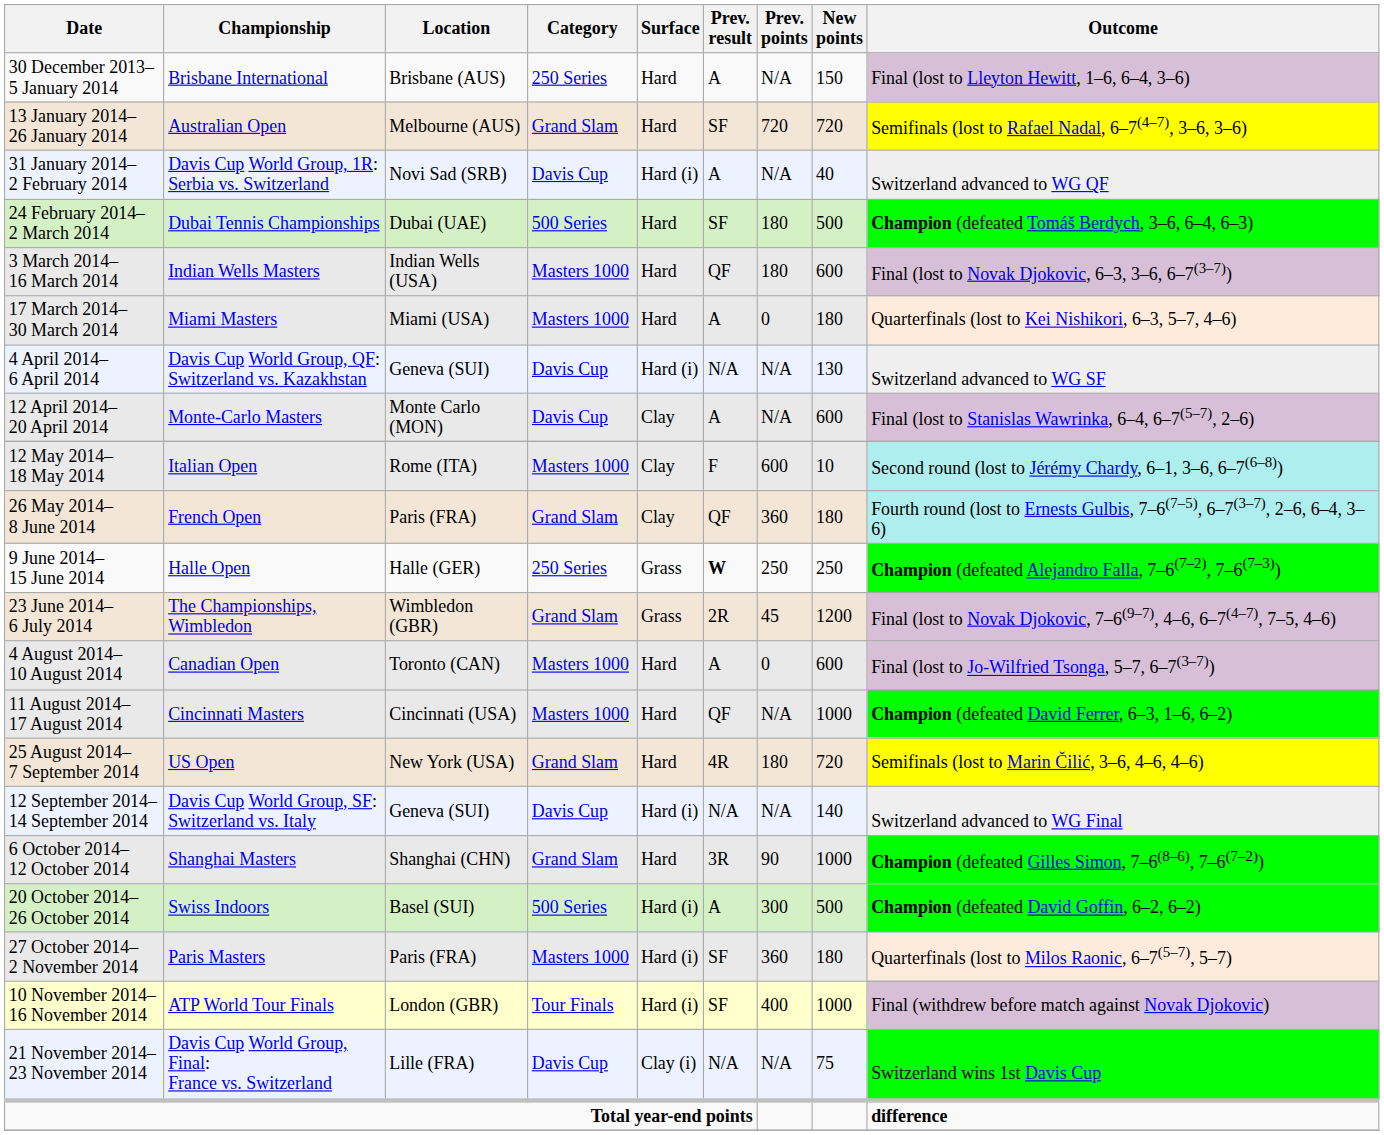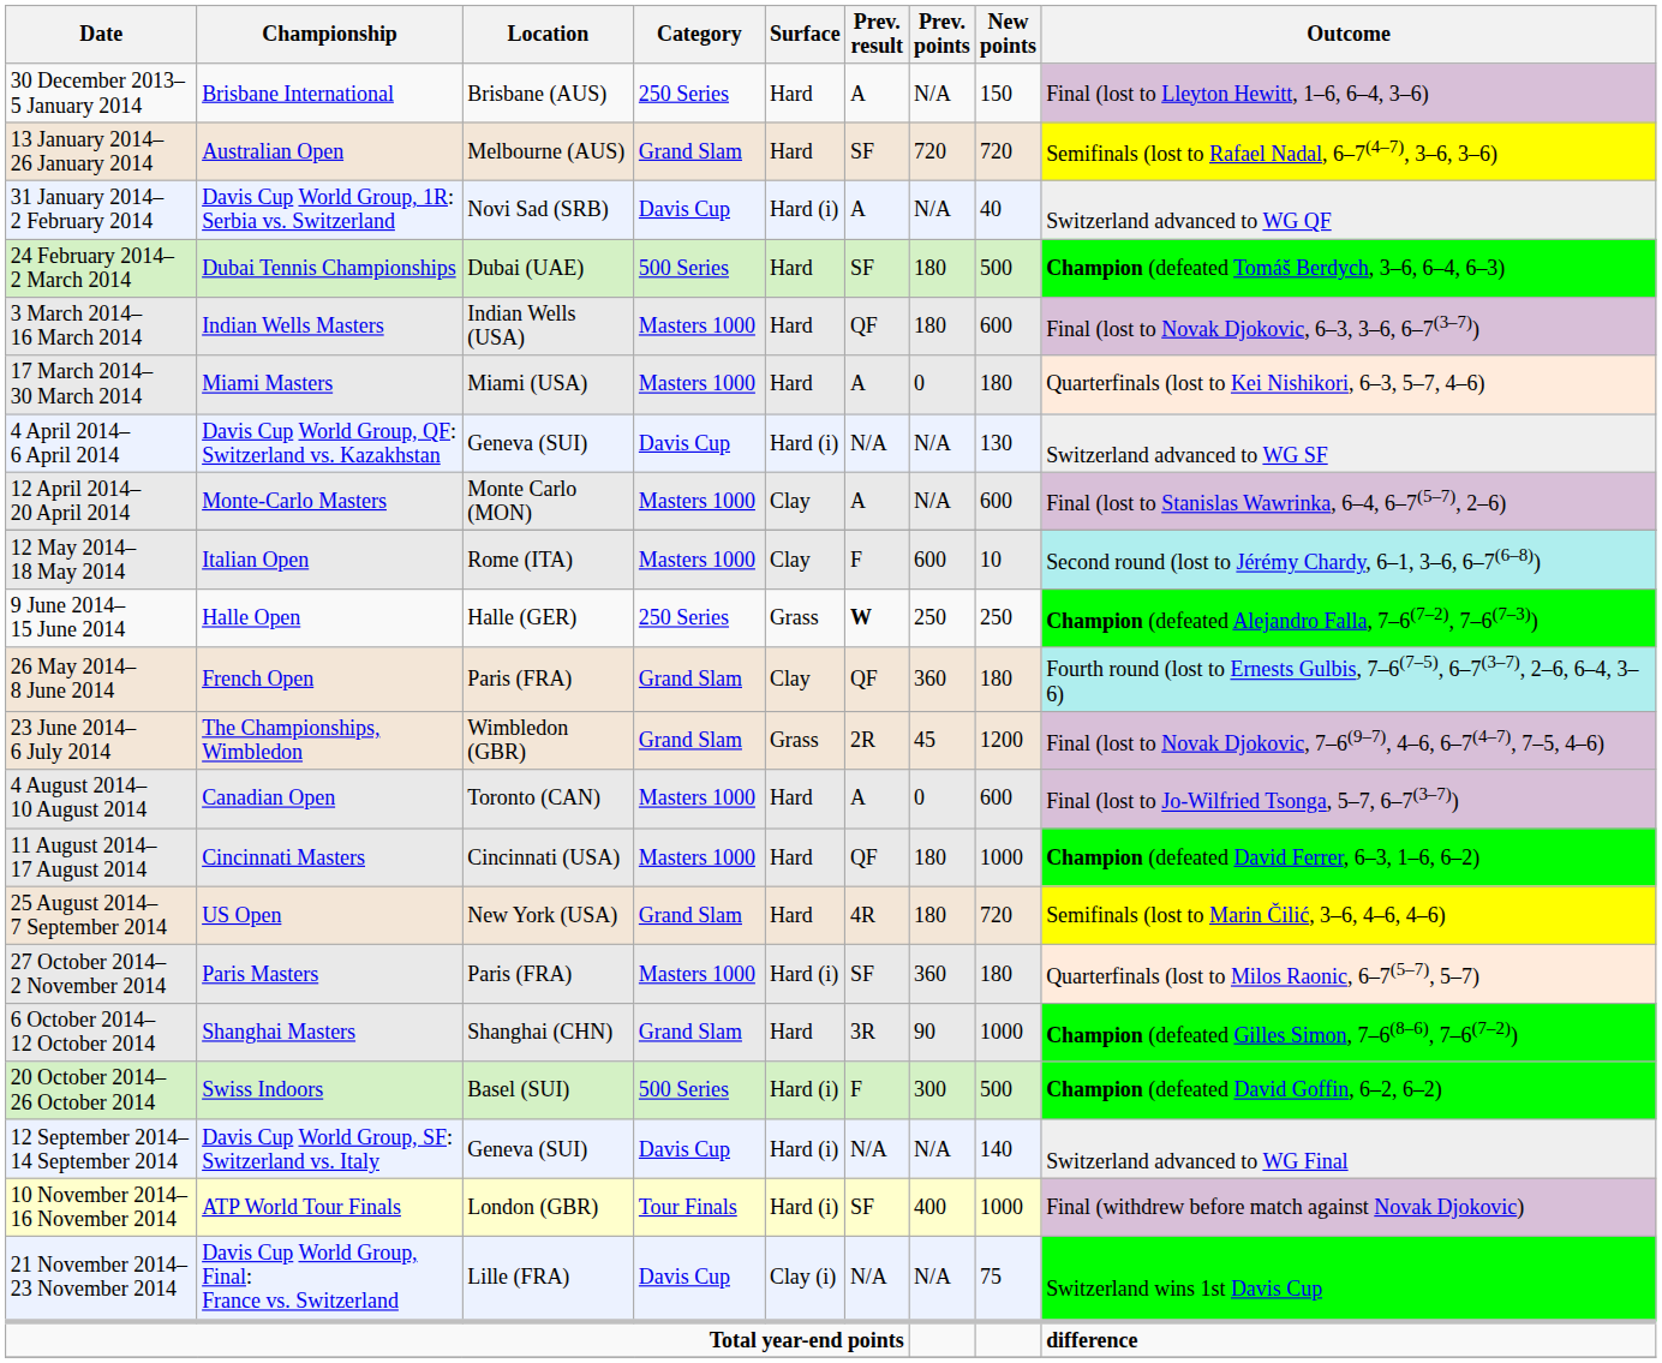12 April 2014– 20 April 2014 | Category: Davis Cup -> Masters 1000
rows swapped: 26 May 2014– 8 June 2014 <-> 9 June 2014– 15 June 2014
11 August 2014– 17 August 2014 | Prev. points: N/A -> 180
rows swapped: 12 September 2014– 14 September 2014 <-> 27 October 2014– 2 November 2014
20 October 2014– 26 October 2014 | Prev. result: A -> F
